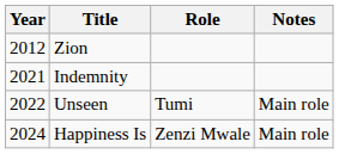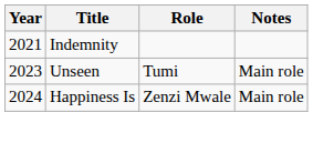- row: 2012 | Zion
Unseen | Year: 2022 -> 2023
